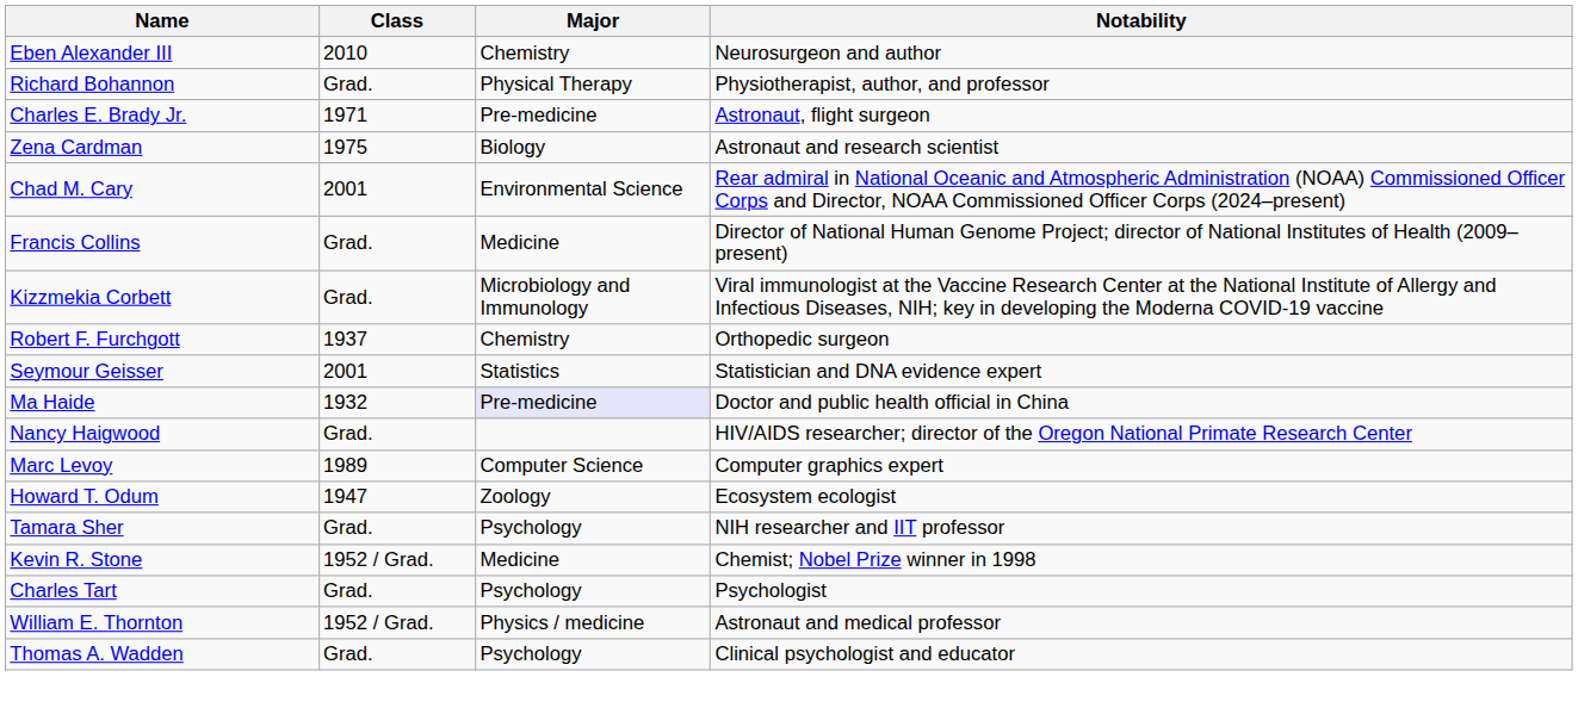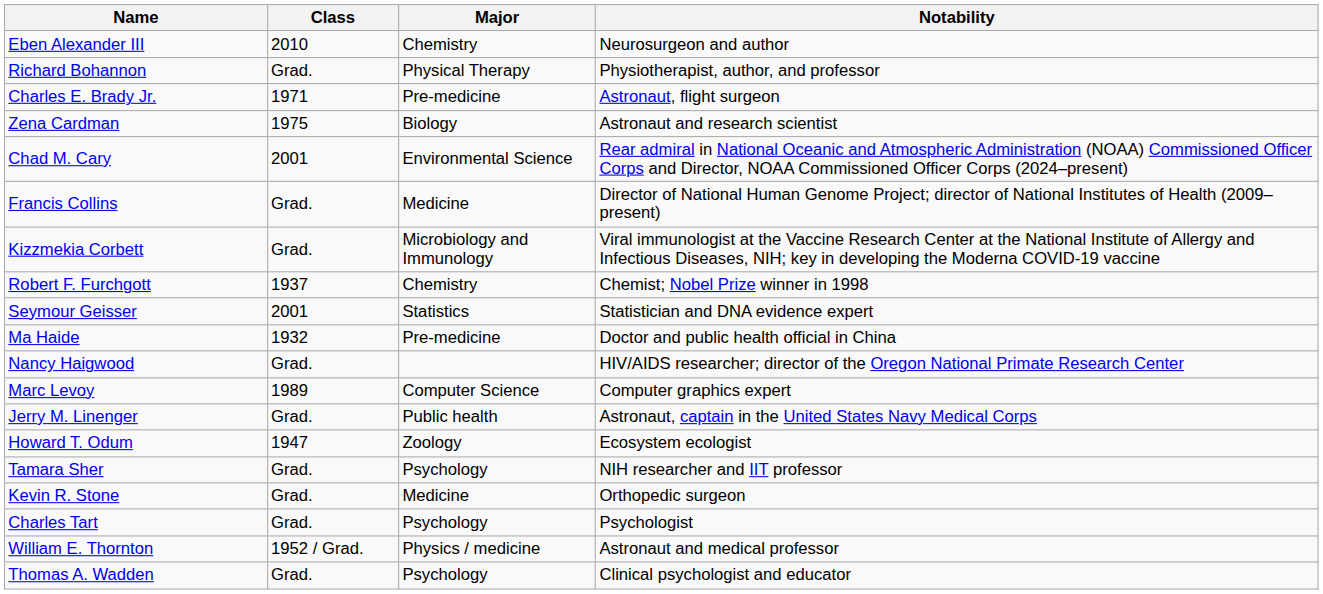Robert F. Furchgott | Notability: Orthopedic surgeon -> Chemist; Nobel Prize winner in 1998
Ma Haide | Major: lavender background -> no background
+ row: Jerry M. Linenger | Grad. | Public health | Astronaut, captain in the United States Navy Medical Corps
Kevin R. Stone | Class: 1952 / Grad. -> Grad.
Kevin R. Stone | Notability: Chemist; Nobel Prize winner in 1998 -> Orthopedic surgeon
